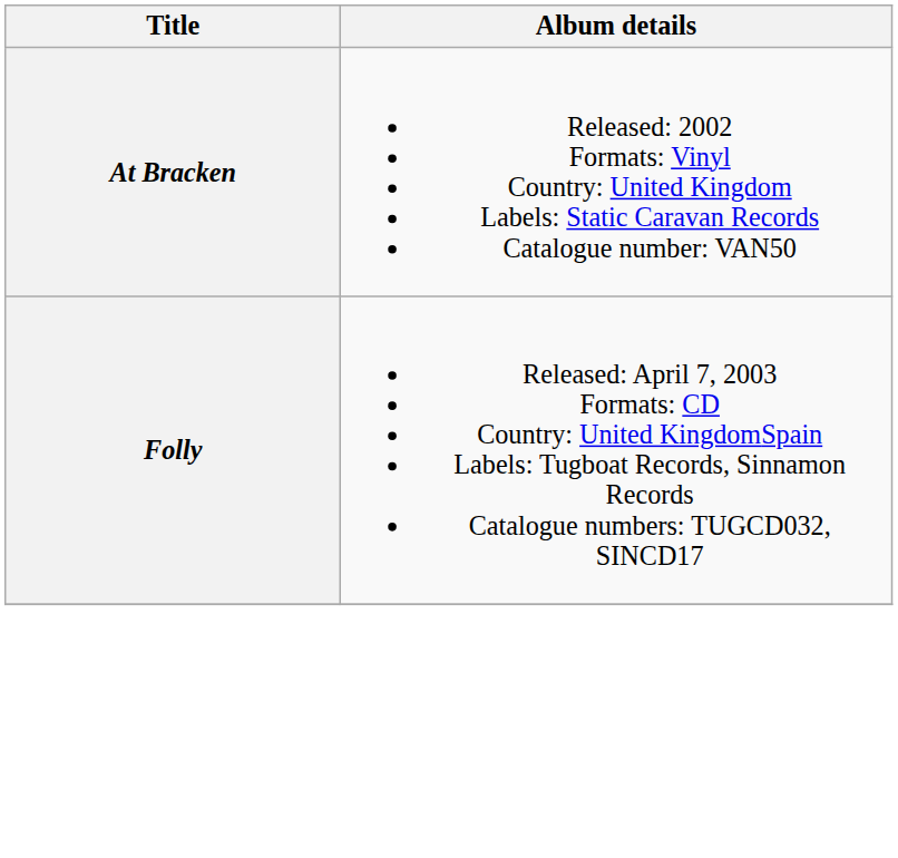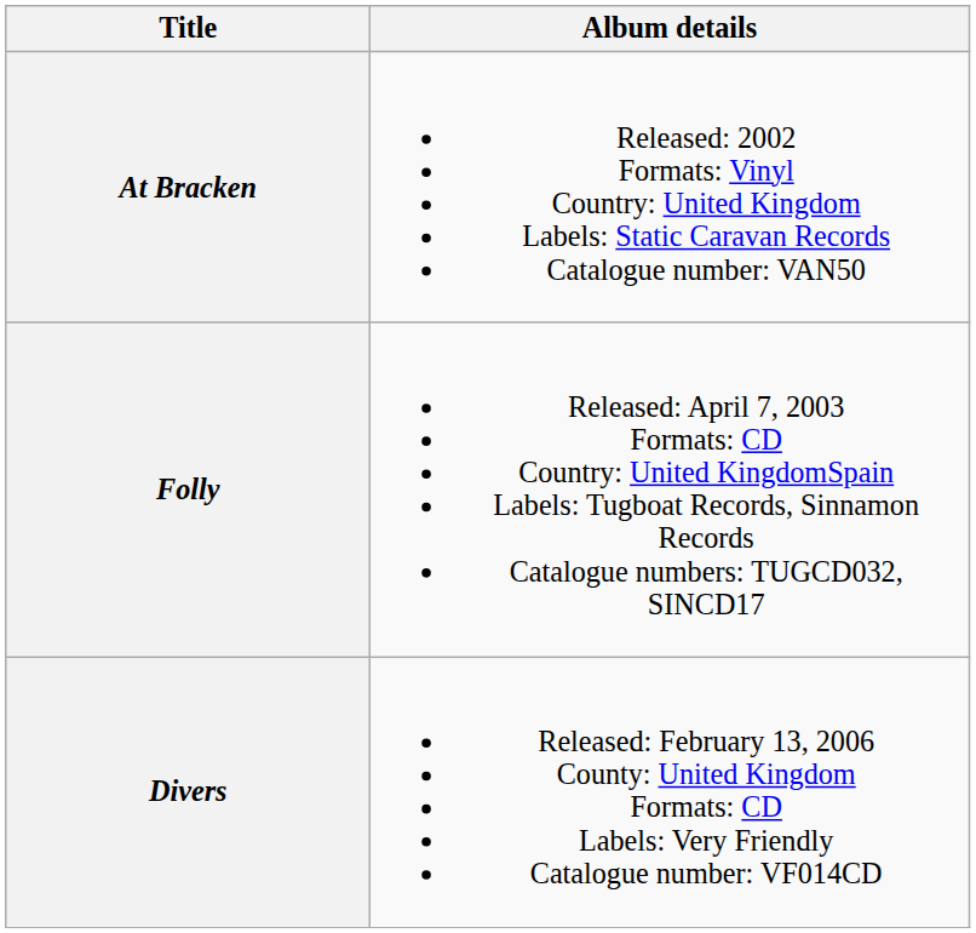+ row: Divers | Released: February 13, 2006 County: United Kingdom Formats: CD Labels: Very Friendly Catalogue number: VF014CD
